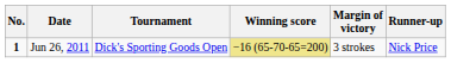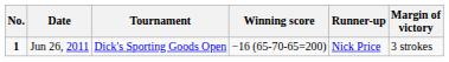columns swapped: Margin of victory <-> Runner-up
Jun 26, 2011 | Winning score: khaki background -> no background
